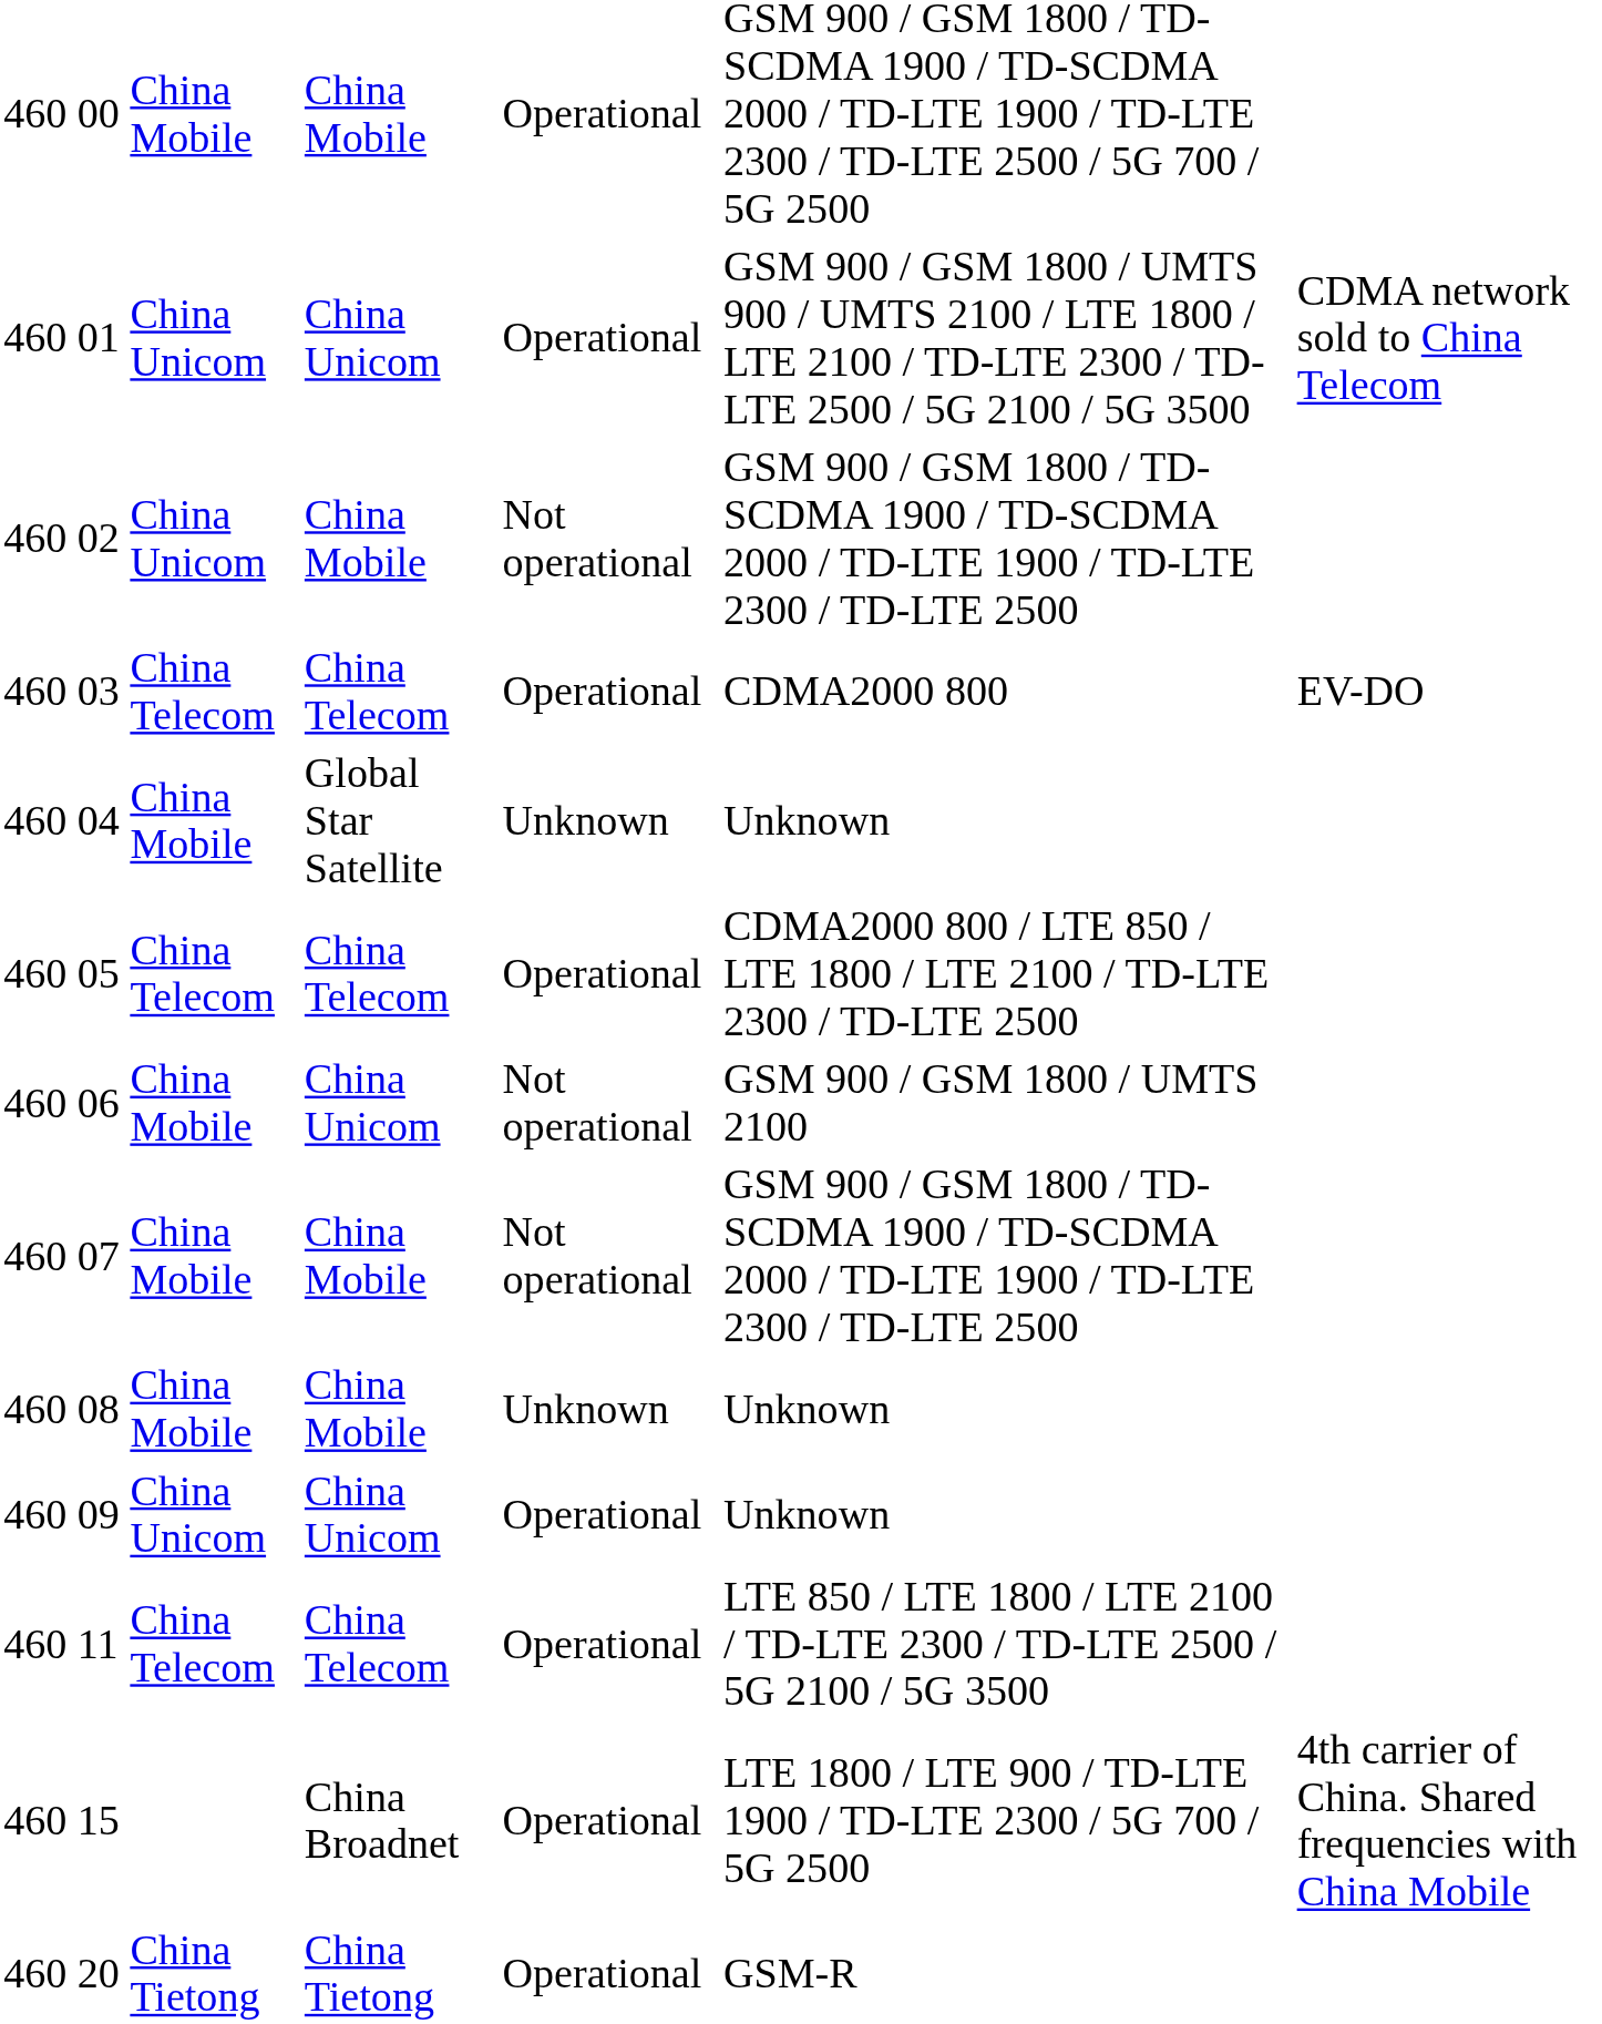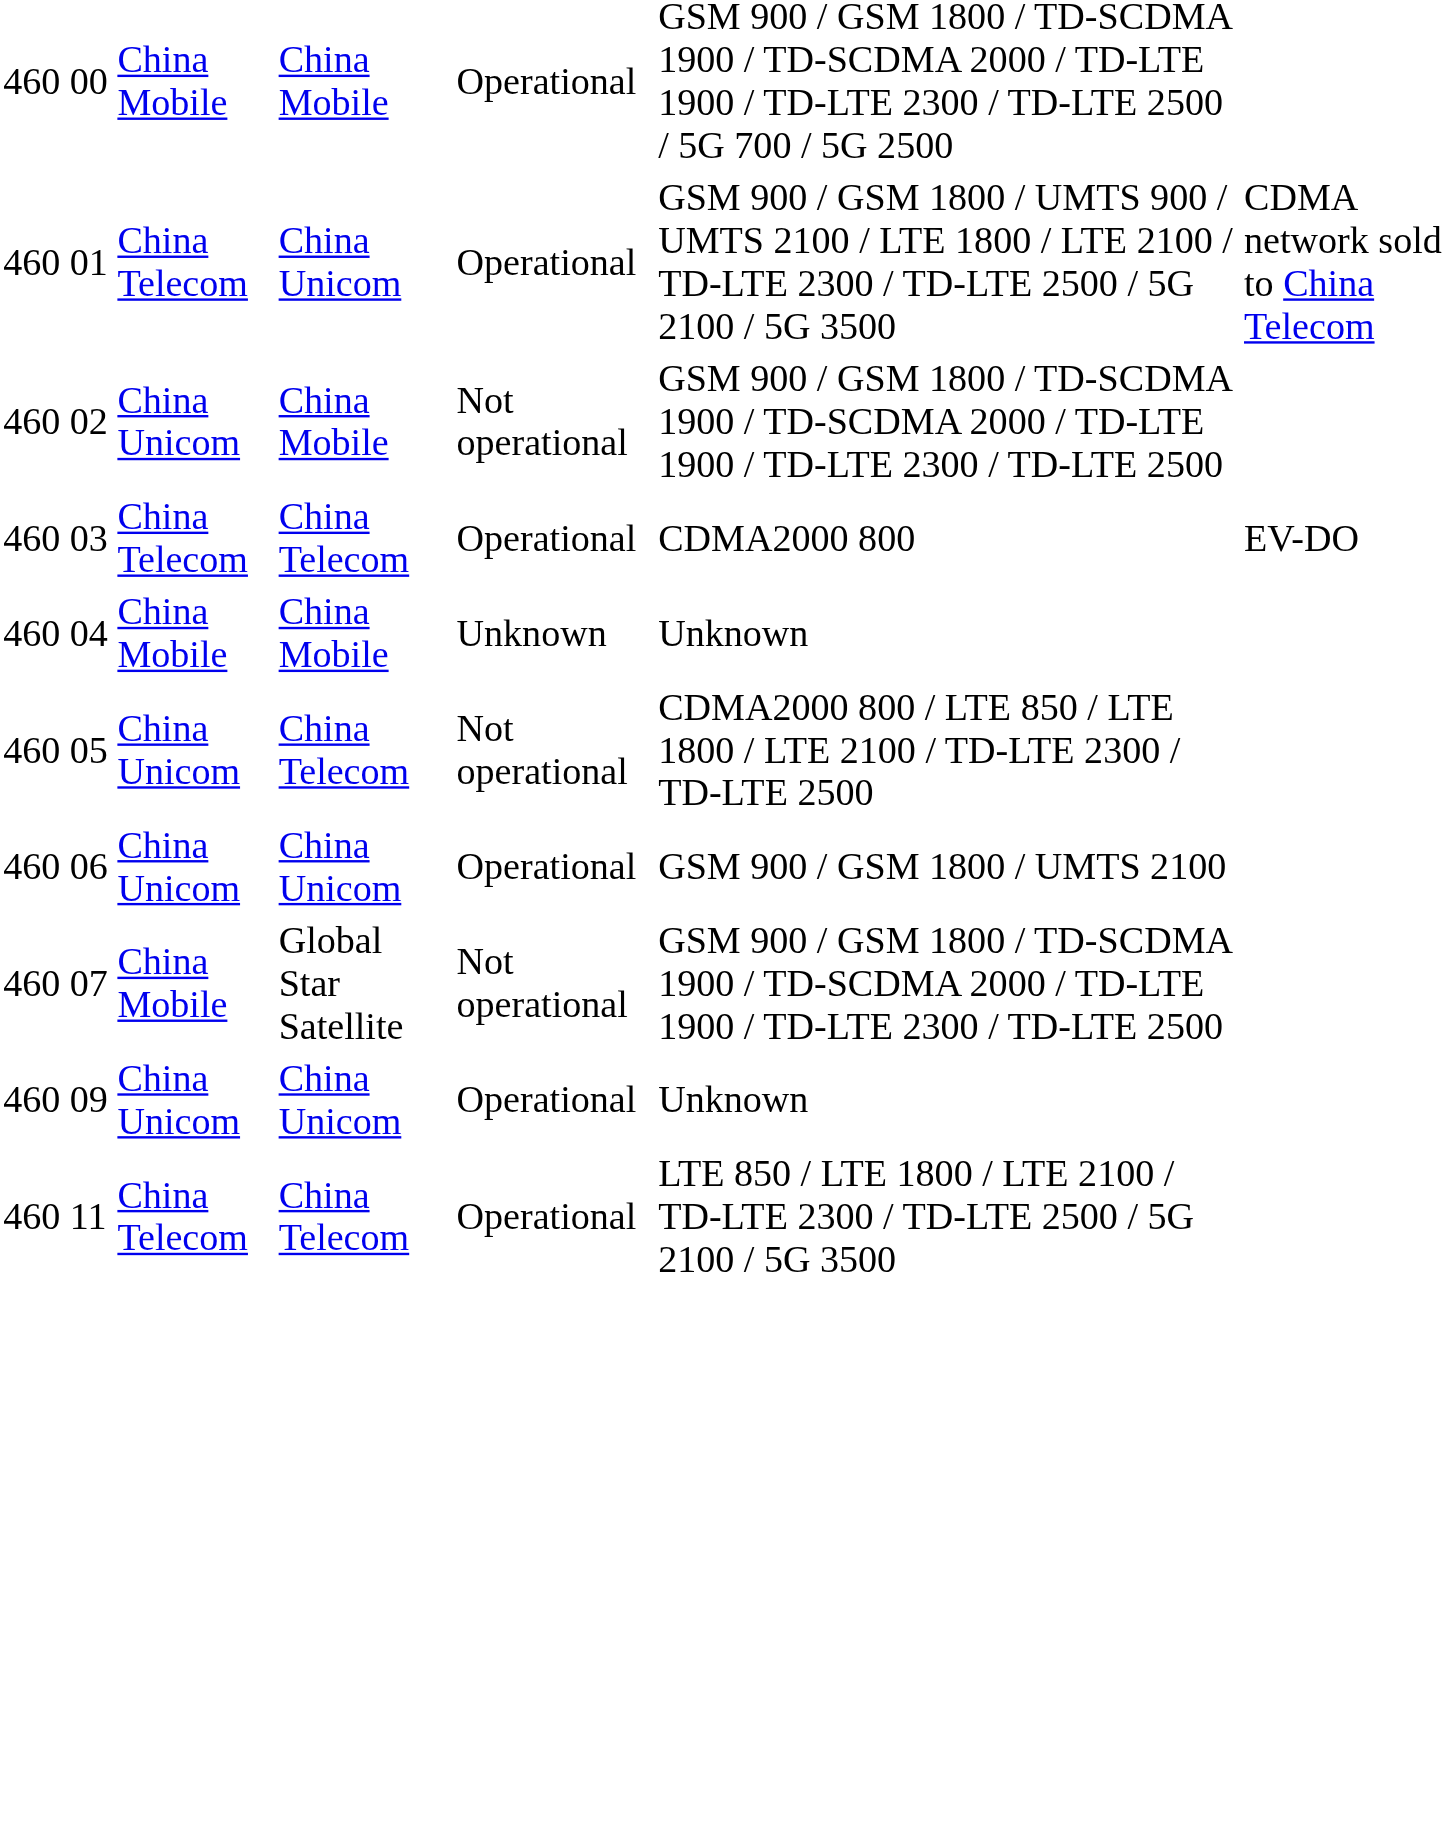01 | column 3: China Unicom -> China Telecom
04 | column 4: Global Star Satellite -> China Mobile
05 | column 3: China Telecom -> China Unicom
05 | column 5: Operational -> Not operational
06 | column 3: China Mobile -> China Unicom
06 | column 5: Not operational -> Operational
07 | column 4: China Mobile -> Global Star Satellite
- row: 460 | 08 | China Mobile | China Mobile | Unknown | Unknown
- row: 460 | 15 | China Broadnet | Operational | LTE 1800 / LTE 900 / TD-LTE 1900 / TD-LTE 2300 / 5G 700 / 5G 2500 | 4th carrier of China. Shared frequencies with China Mobile
- row: 460 | 20 | China Tietong | China Tietong | Operational | GSM-R
